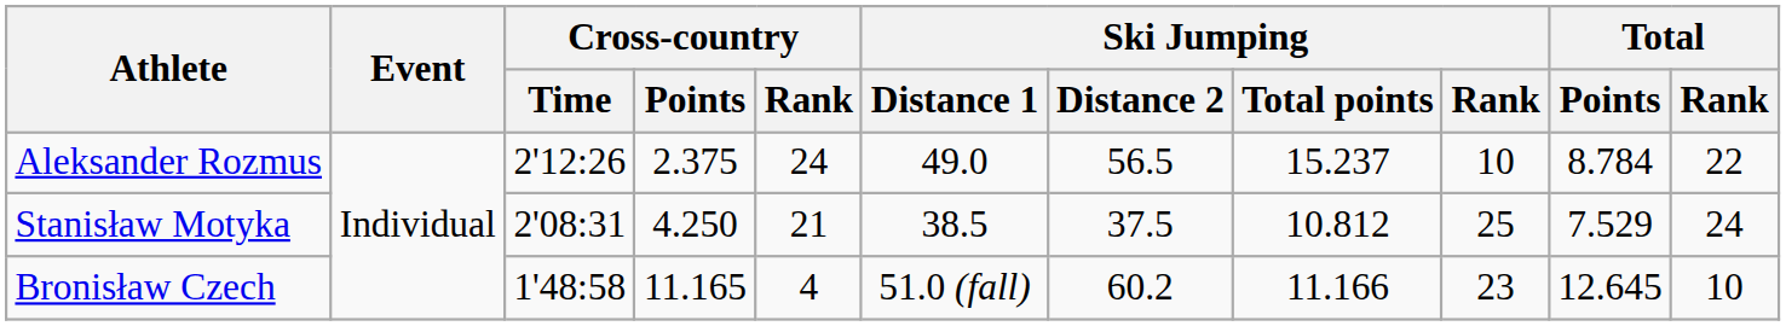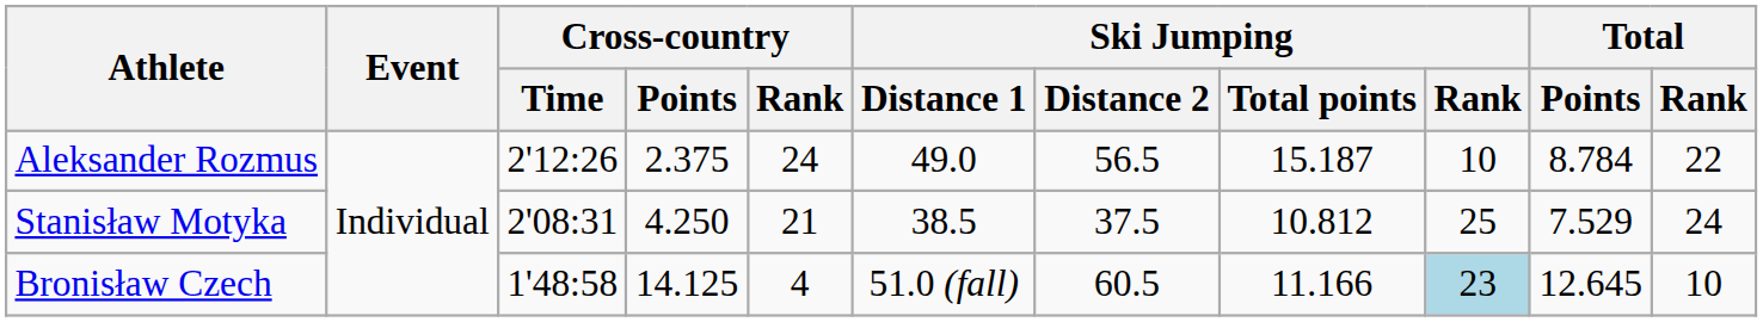Aleksander Rozmus | Ski Jumping / Total points: 15.237 -> 15.187
Bronisław Czech | Cross-country / Points: 11.165 -> 14.125
Bronisław Czech | Ski Jumping / Distance 2: 60.2 -> 60.5
Bronisław Czech | Ski Jumping / Rank: no background -> lightblue background
